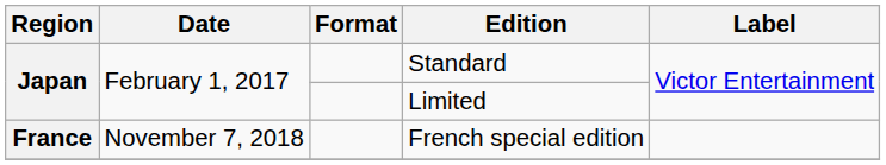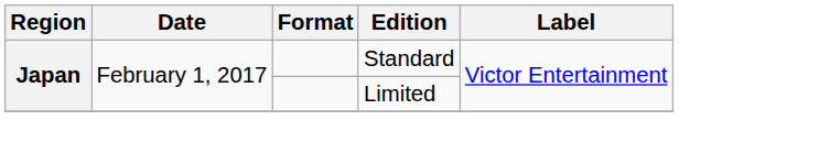- row: France | November 7, 2018 | French special edition
